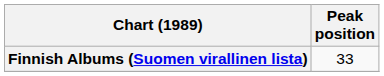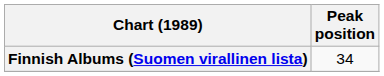Finnish Albums (Suomen virallinen lista) | Peak position: 33 -> 34
